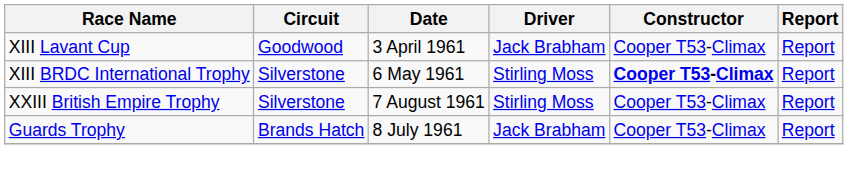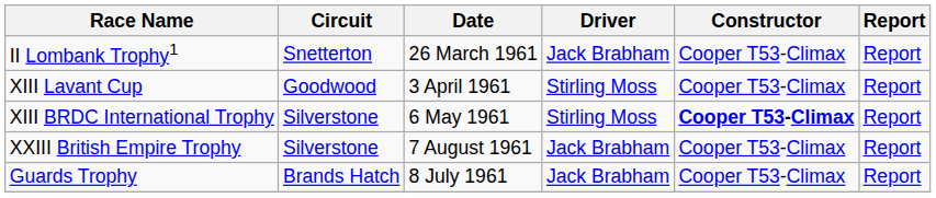+ row: II Lombank Trophy1 | Snetterton | 26 March 1961 | Jack Brabham | Cooper T53-Climax | Report
XIII Lavant Cup | Driver: Jack Brabham -> Stirling Moss
XXIII British Empire Trophy | Driver: Stirling Moss -> Jack Brabham
